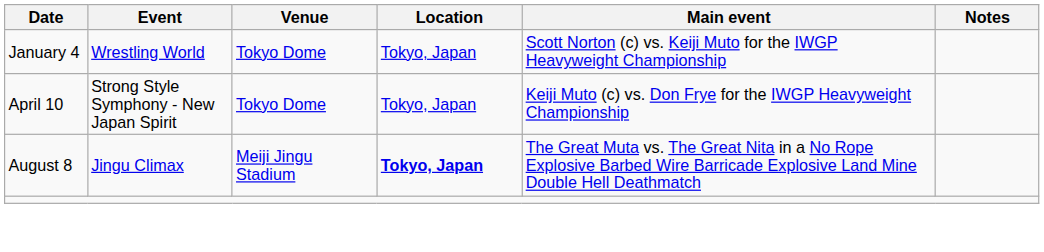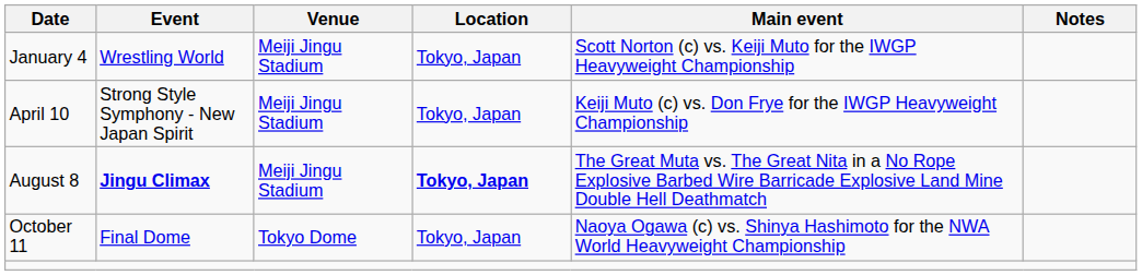January 4 | Venue: Tokyo Dome -> Meiji Jingu Stadium
April 10 | Venue: Tokyo Dome -> Meiji Jingu Stadium
August 8 | Event: normal -> bold
+ row: October 11 | Final Dome | Tokyo Dome | Tokyo, Japan | Naoya Ogawa (c) vs. Shinya Hashimoto for the NWA World Heavyweight Championship
